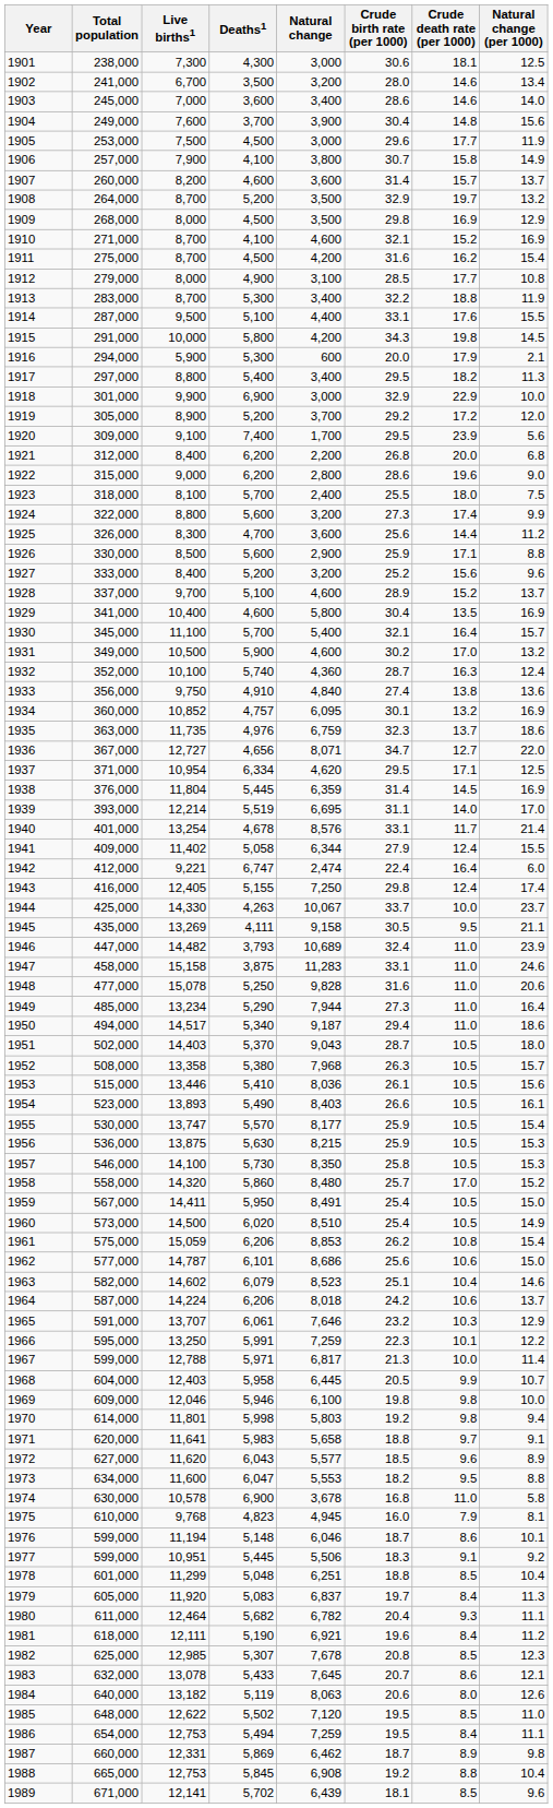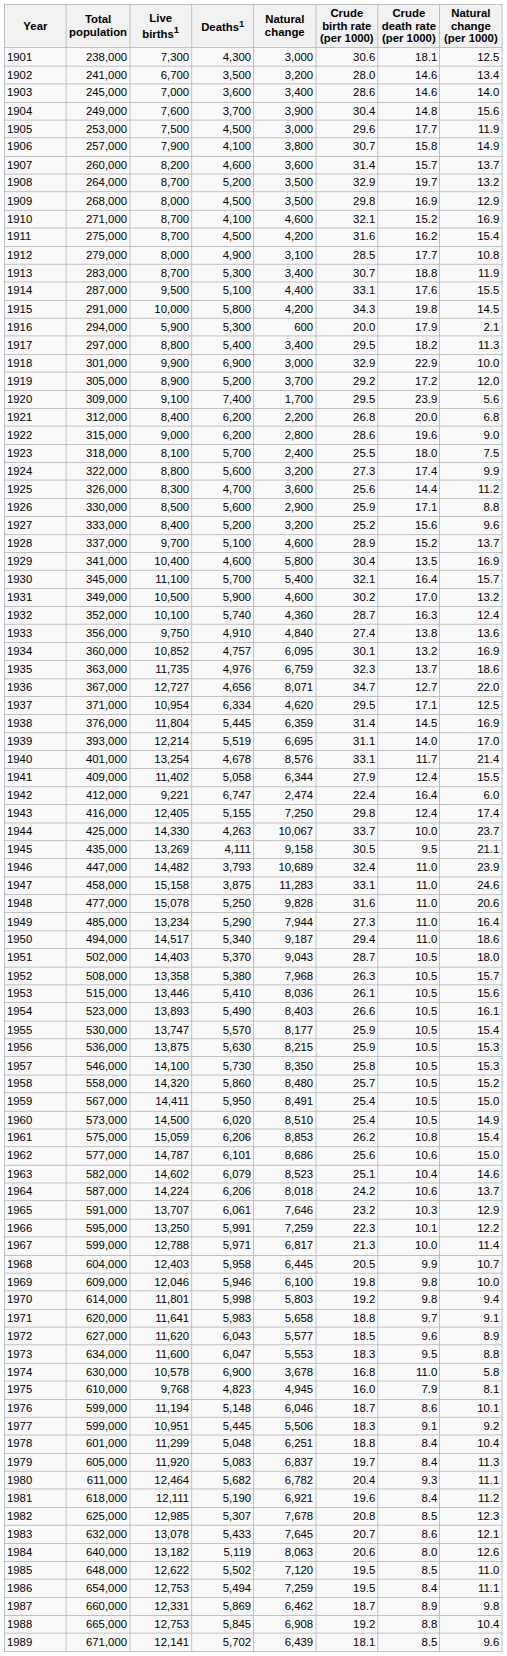1913 | Crude birth rate (per 1000): 32.2 -> 30.7
1958 | Crude death rate (per 1000): 17.0 -> 10.5
1973 | Crude birth rate (per 1000): 18.2 -> 18.3
1978 | Crude death rate (per 1000): 8.5 -> 8.4
